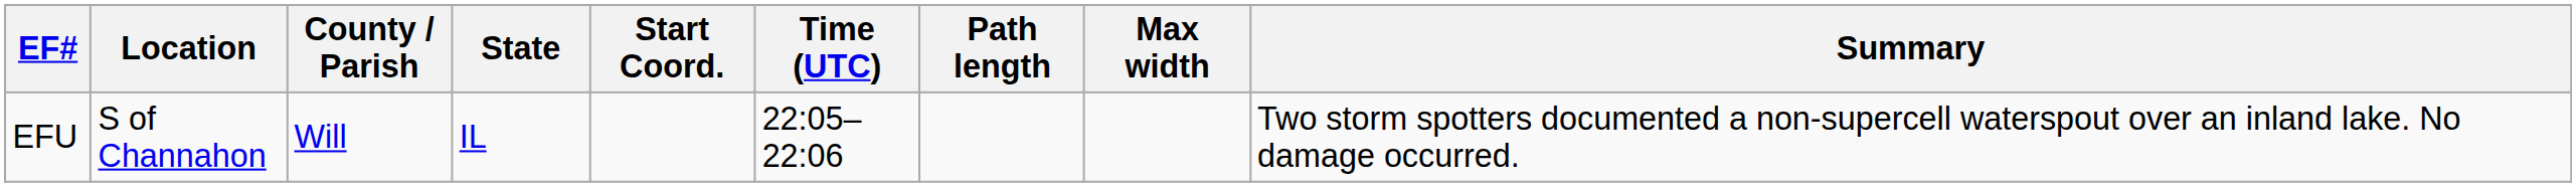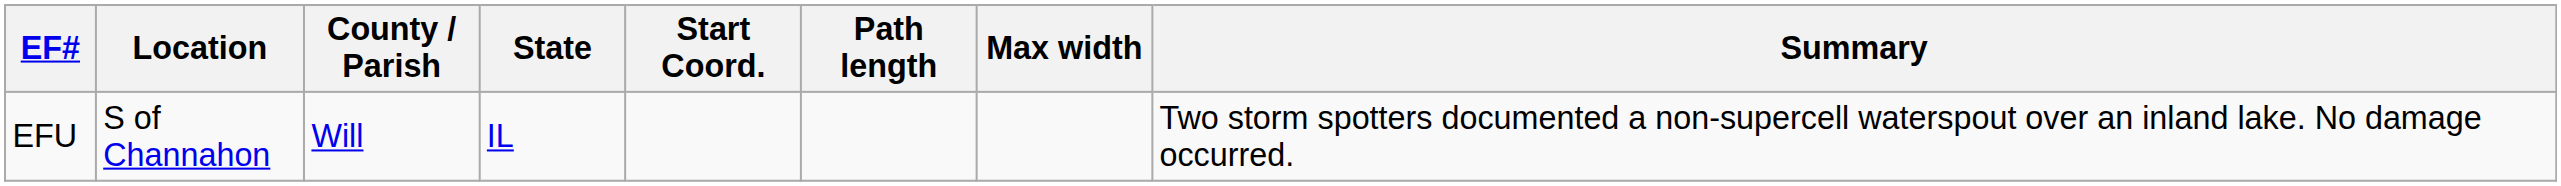- column: Time (UTC) | 22:05–22:06
